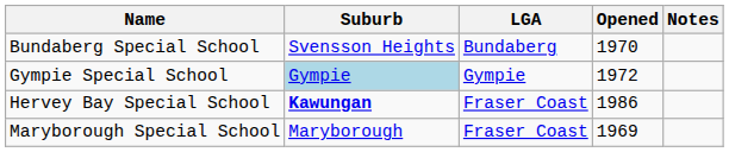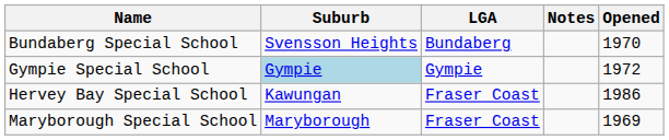columns swapped: Opened <-> Notes
Hervey Bay Special School | Suburb: bold -> normal
